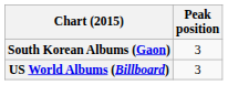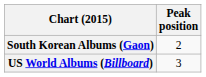South Korean Albums (Gaon) | Peak position: 3 -> 2
